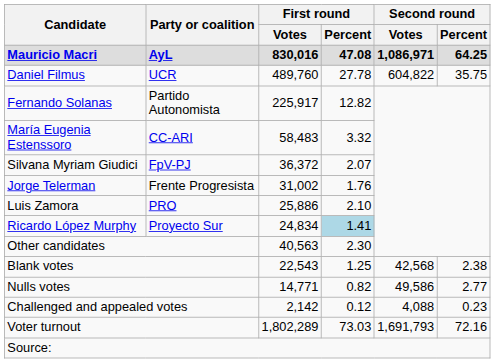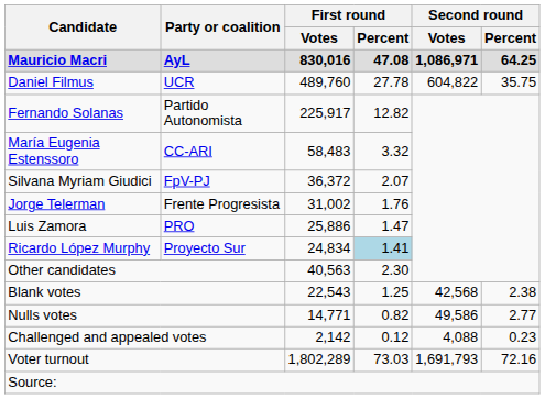Luis Zamora | First round / Percent: 2.10 -> 1.47
